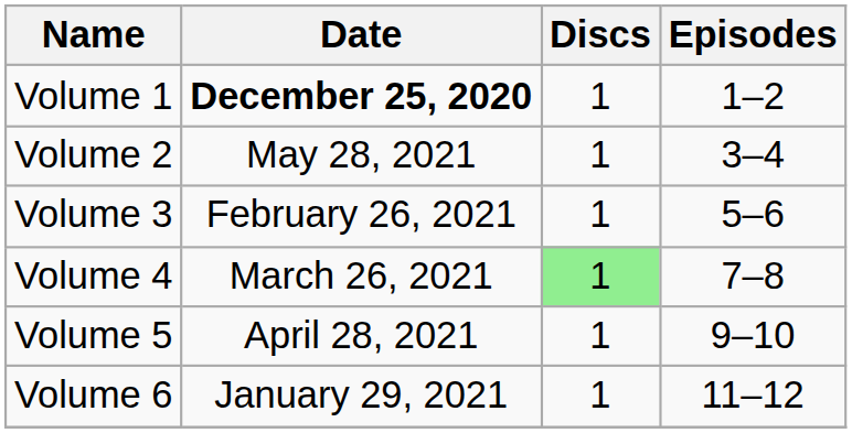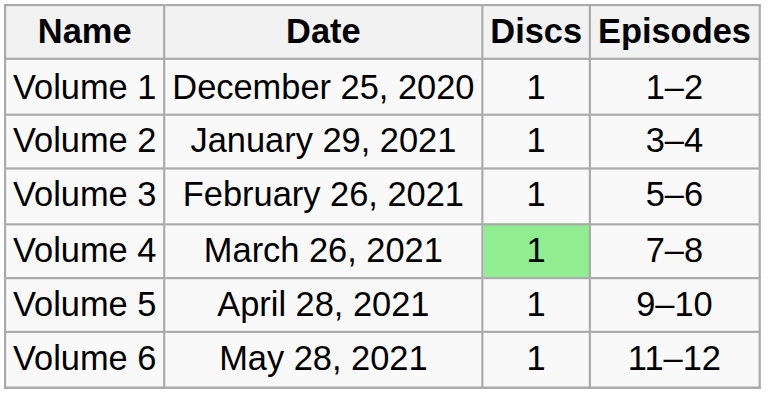Volume 1 | Date: bold -> normal
Volume 2 | Date: May 28, 2021 -> January 29, 2021
Volume 6 | Date: January 29, 2021 -> May 28, 2021
